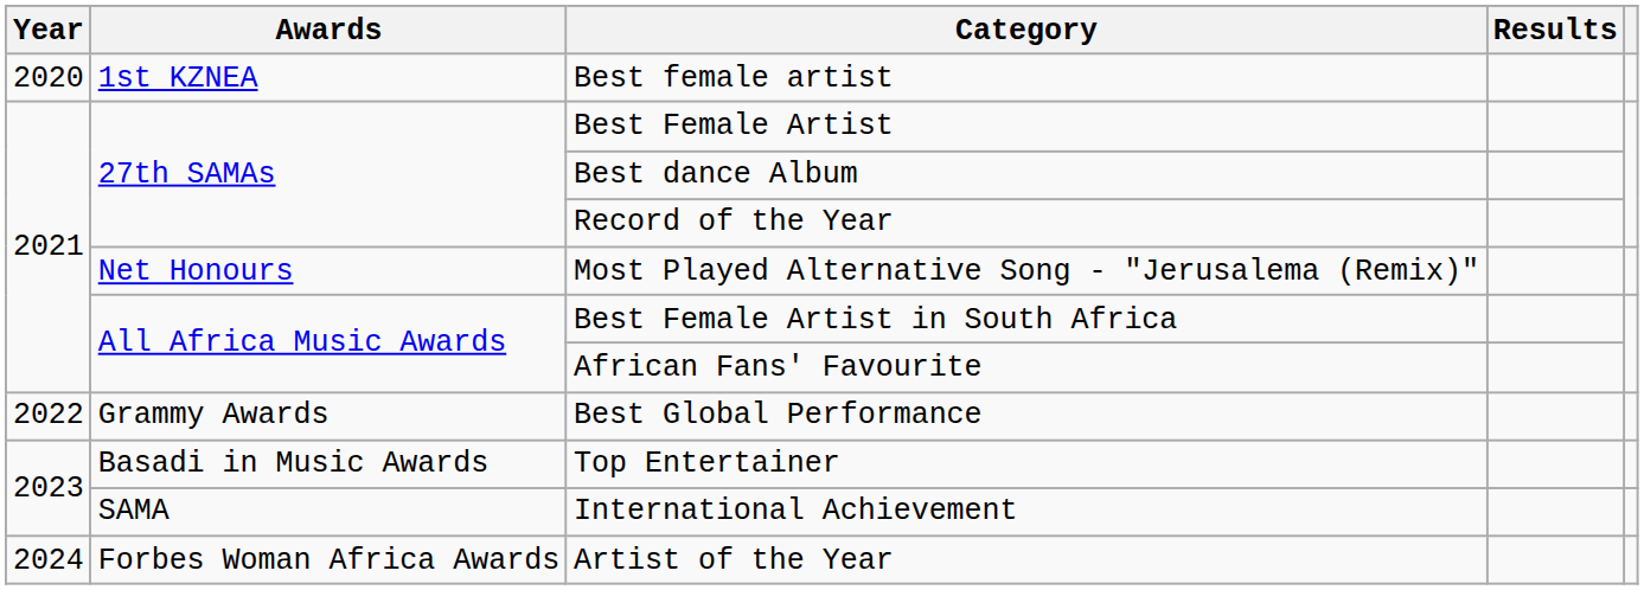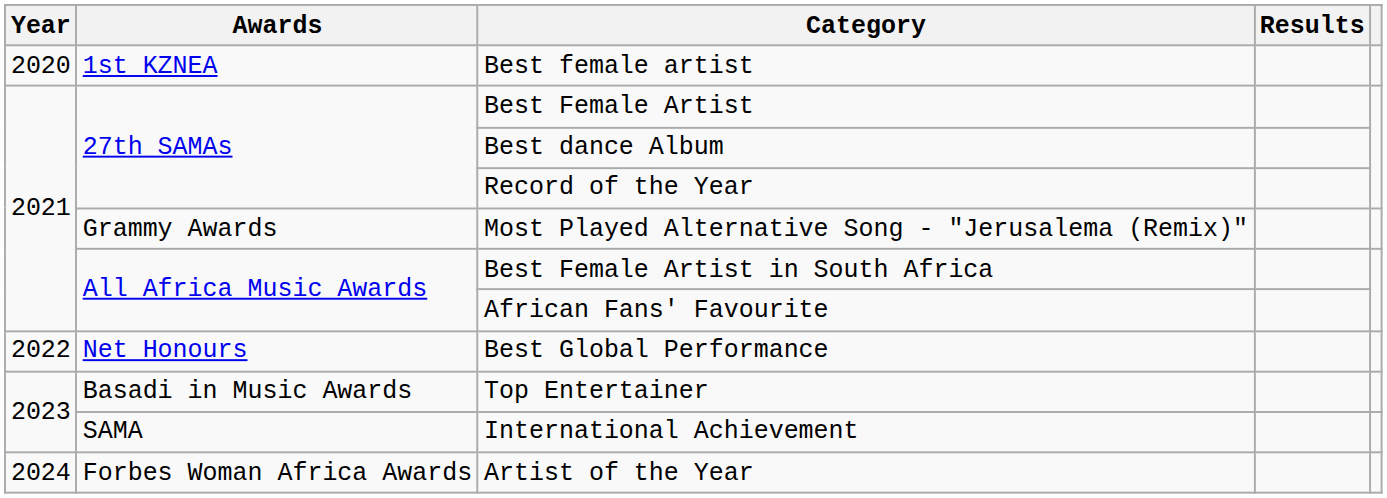Most Played Alternative Song - "Jerusalema (Remix)" | Awards: Net Honours -> Grammy Awards
Best Global Performance | Awards: Grammy Awards -> Net Honours
